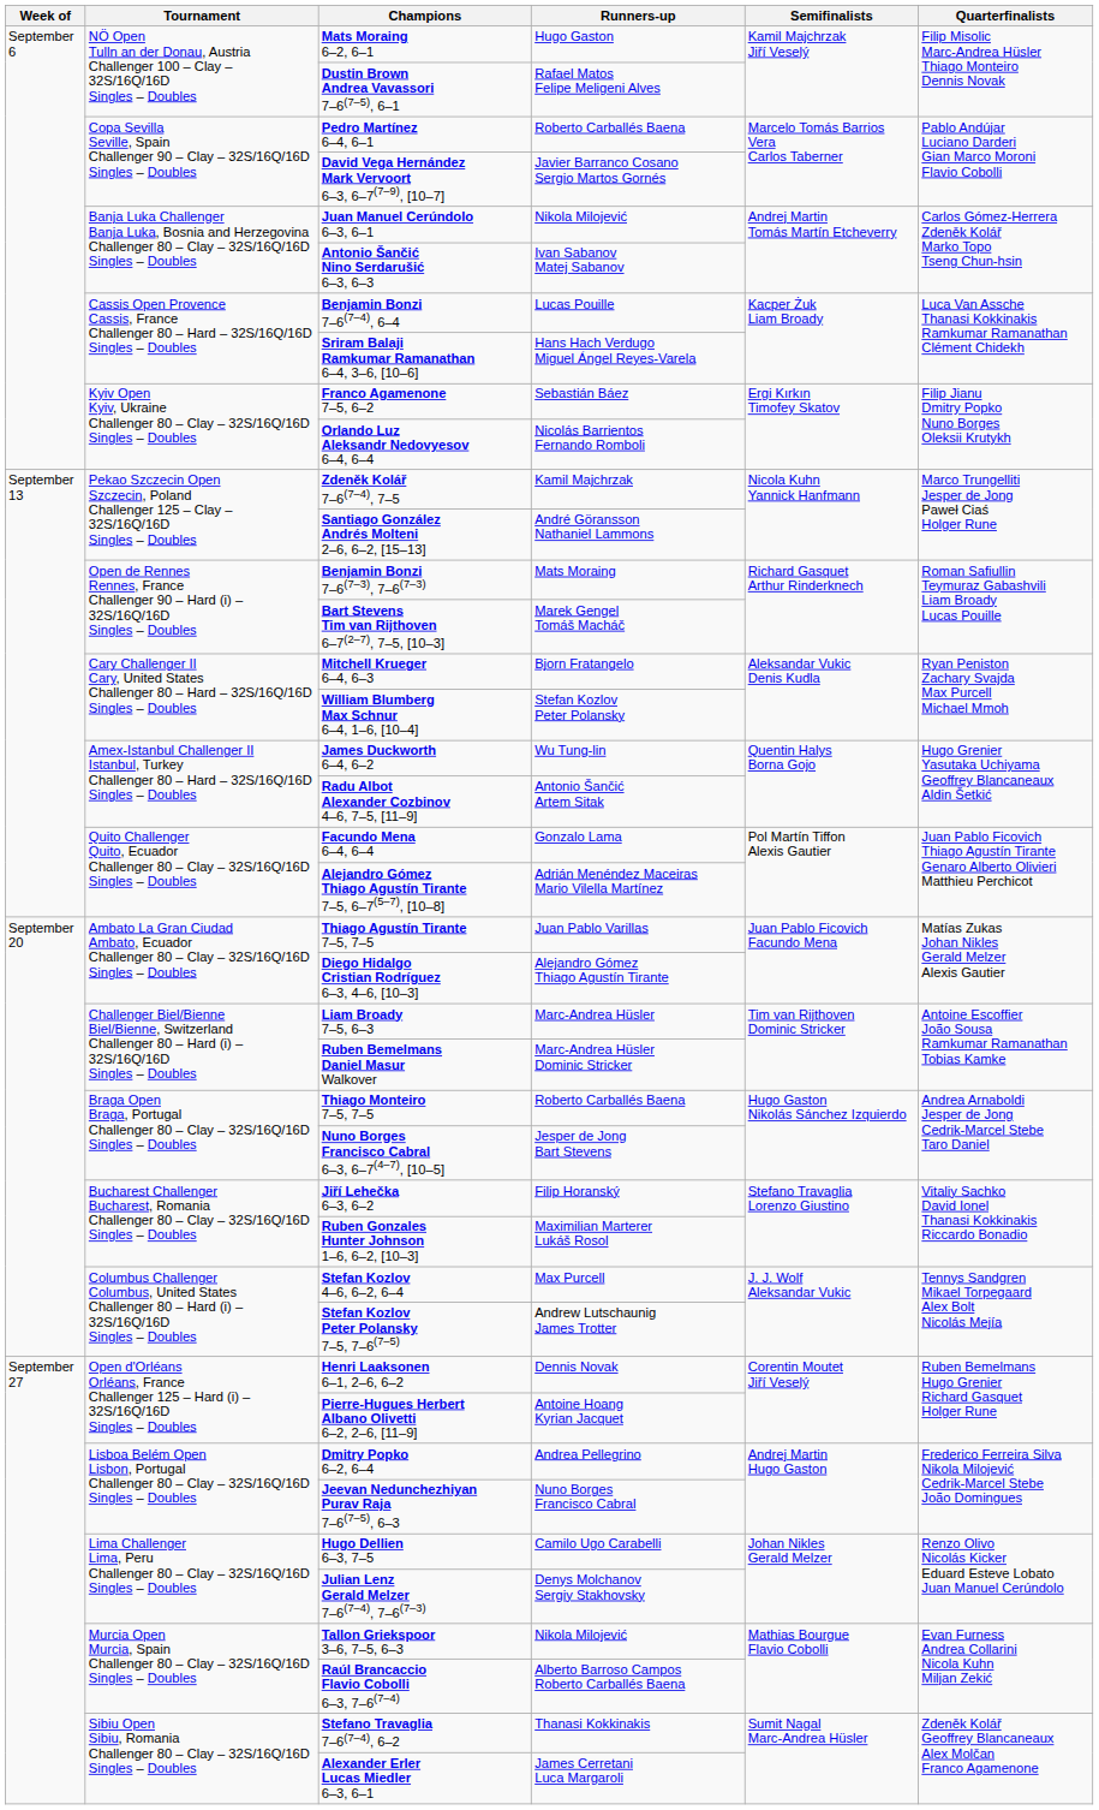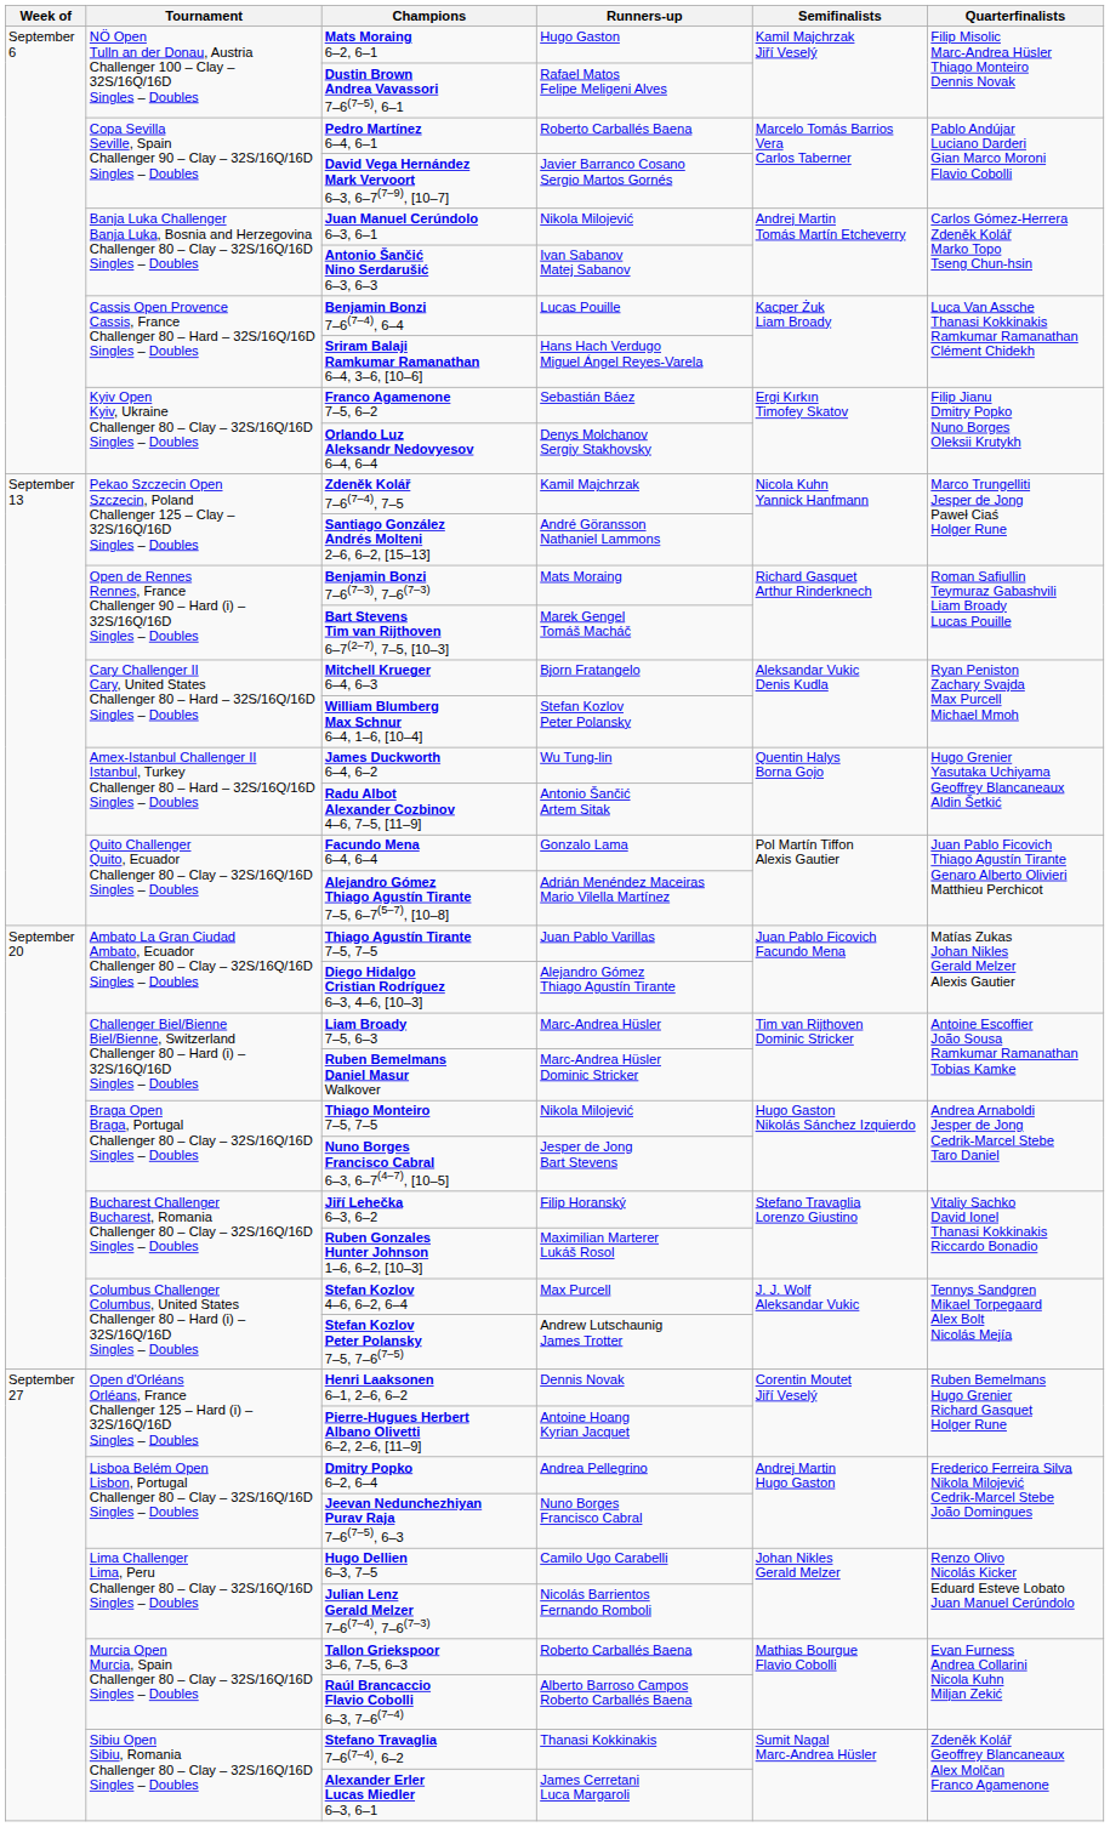Orlando Luz Aleksandr Nedovyesov 6–4, 6–4 | Runners-up: Nicolás Barrientos Fernando Romboli -> Denys Molchanov Sergiy Stakhovsky
Thiago Monteiro 7–5, 7–5 | Runners-up: Roberto Carballés Baena -> Nikola Milojević
Julian Lenz Gerald Melzer 7–6(7–4), 7–6(7–3) | Runners-up: Denys Molchanov Sergiy Stakhovsky -> Nicolás Barrientos Fernando Romboli
Tallon Griekspoor 3–6, 7–5, 6–3 | Runners-up: Nikola Milojević -> Roberto Carballés Baena
